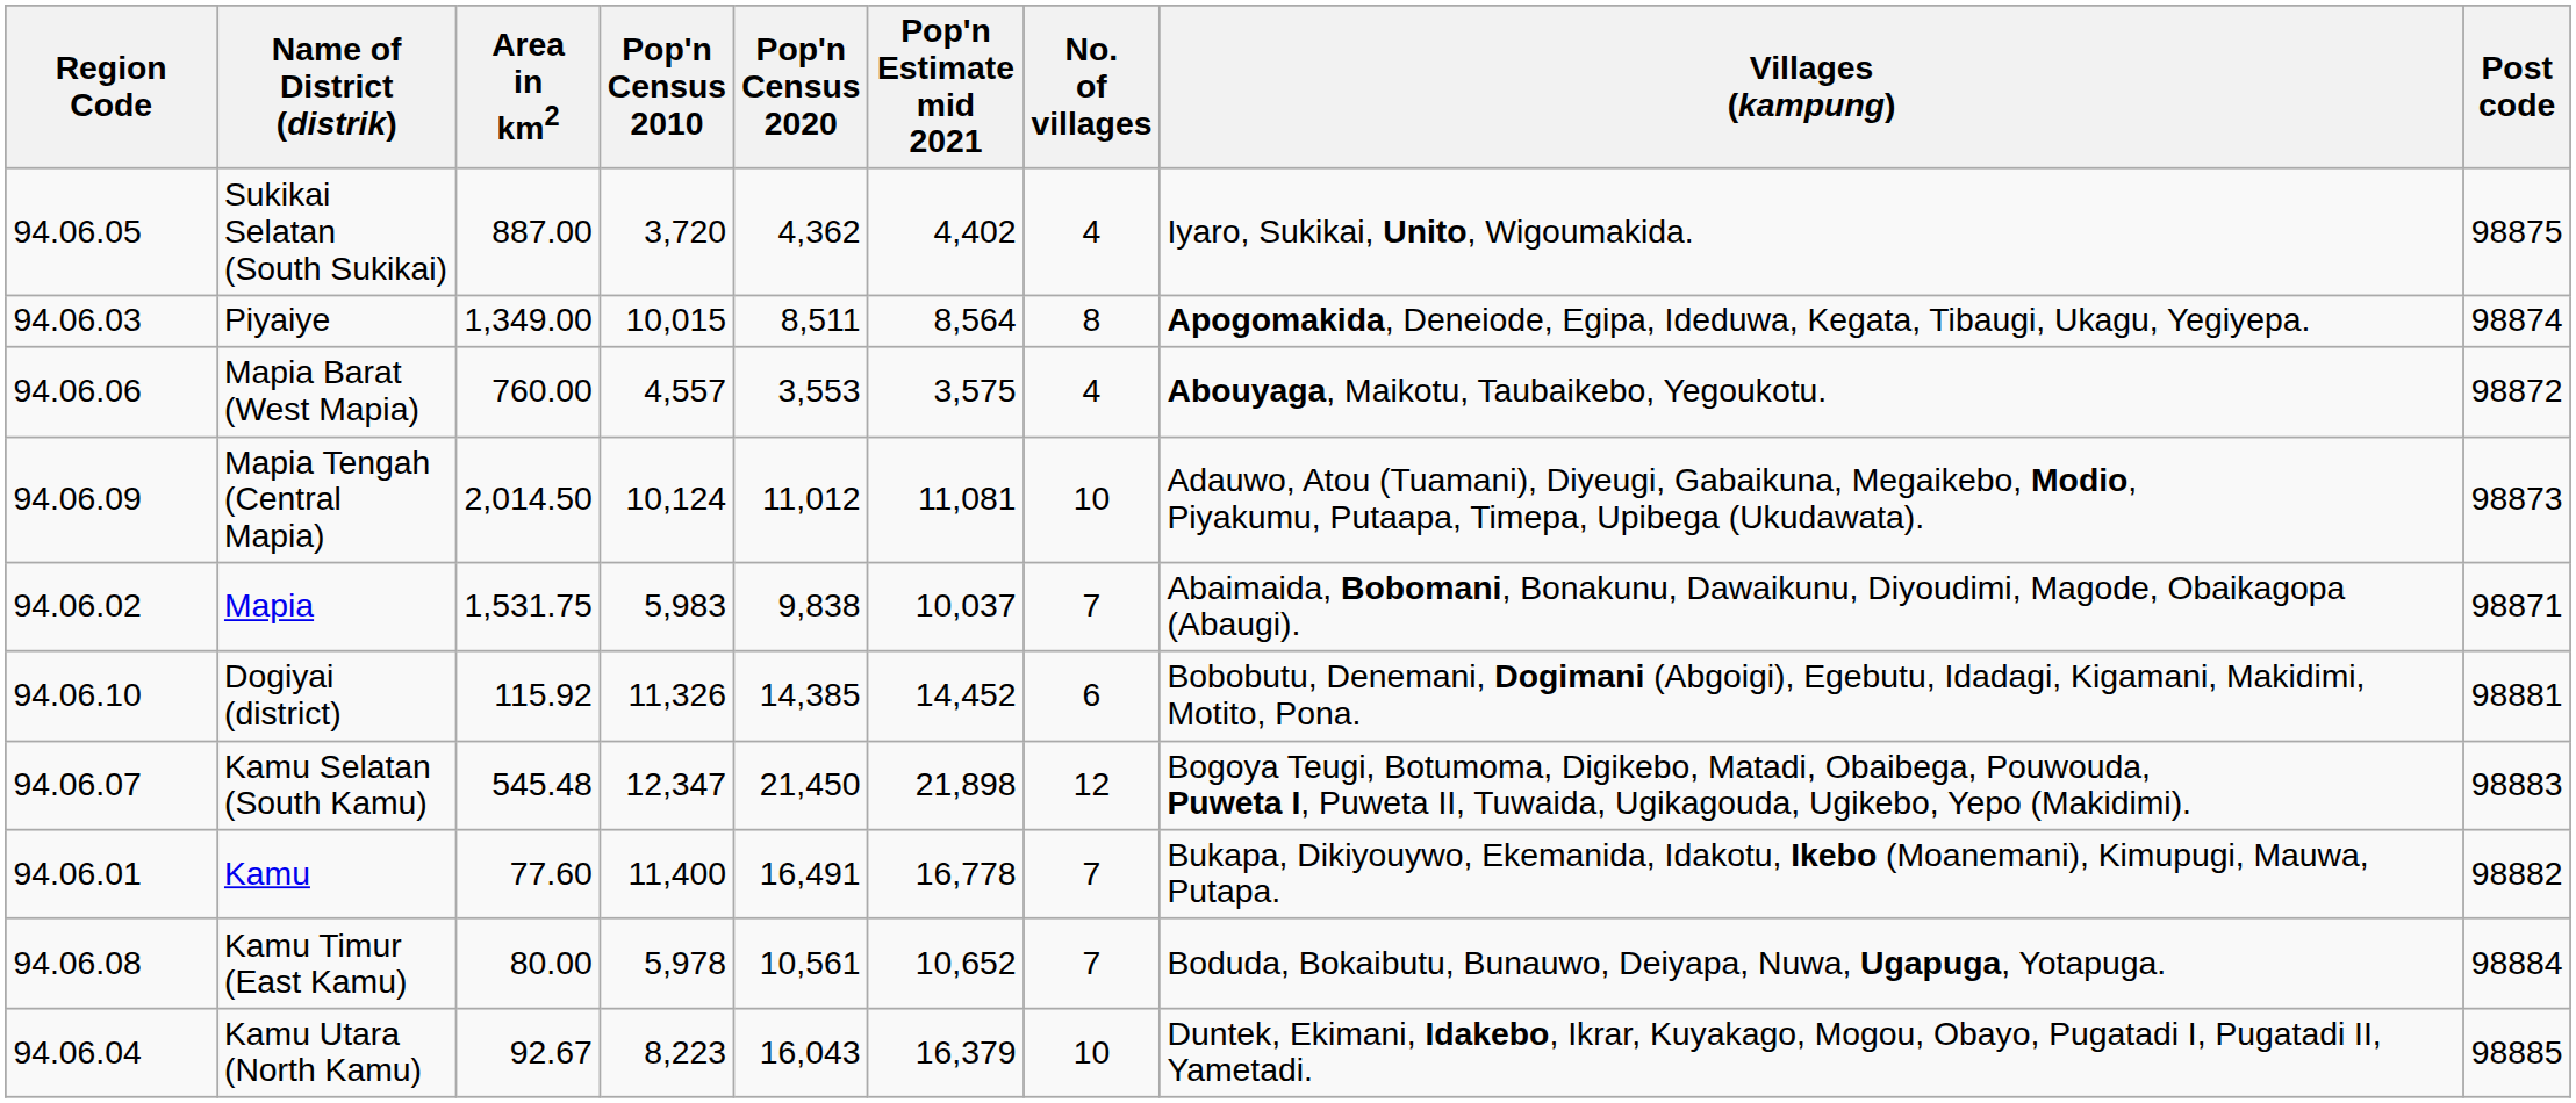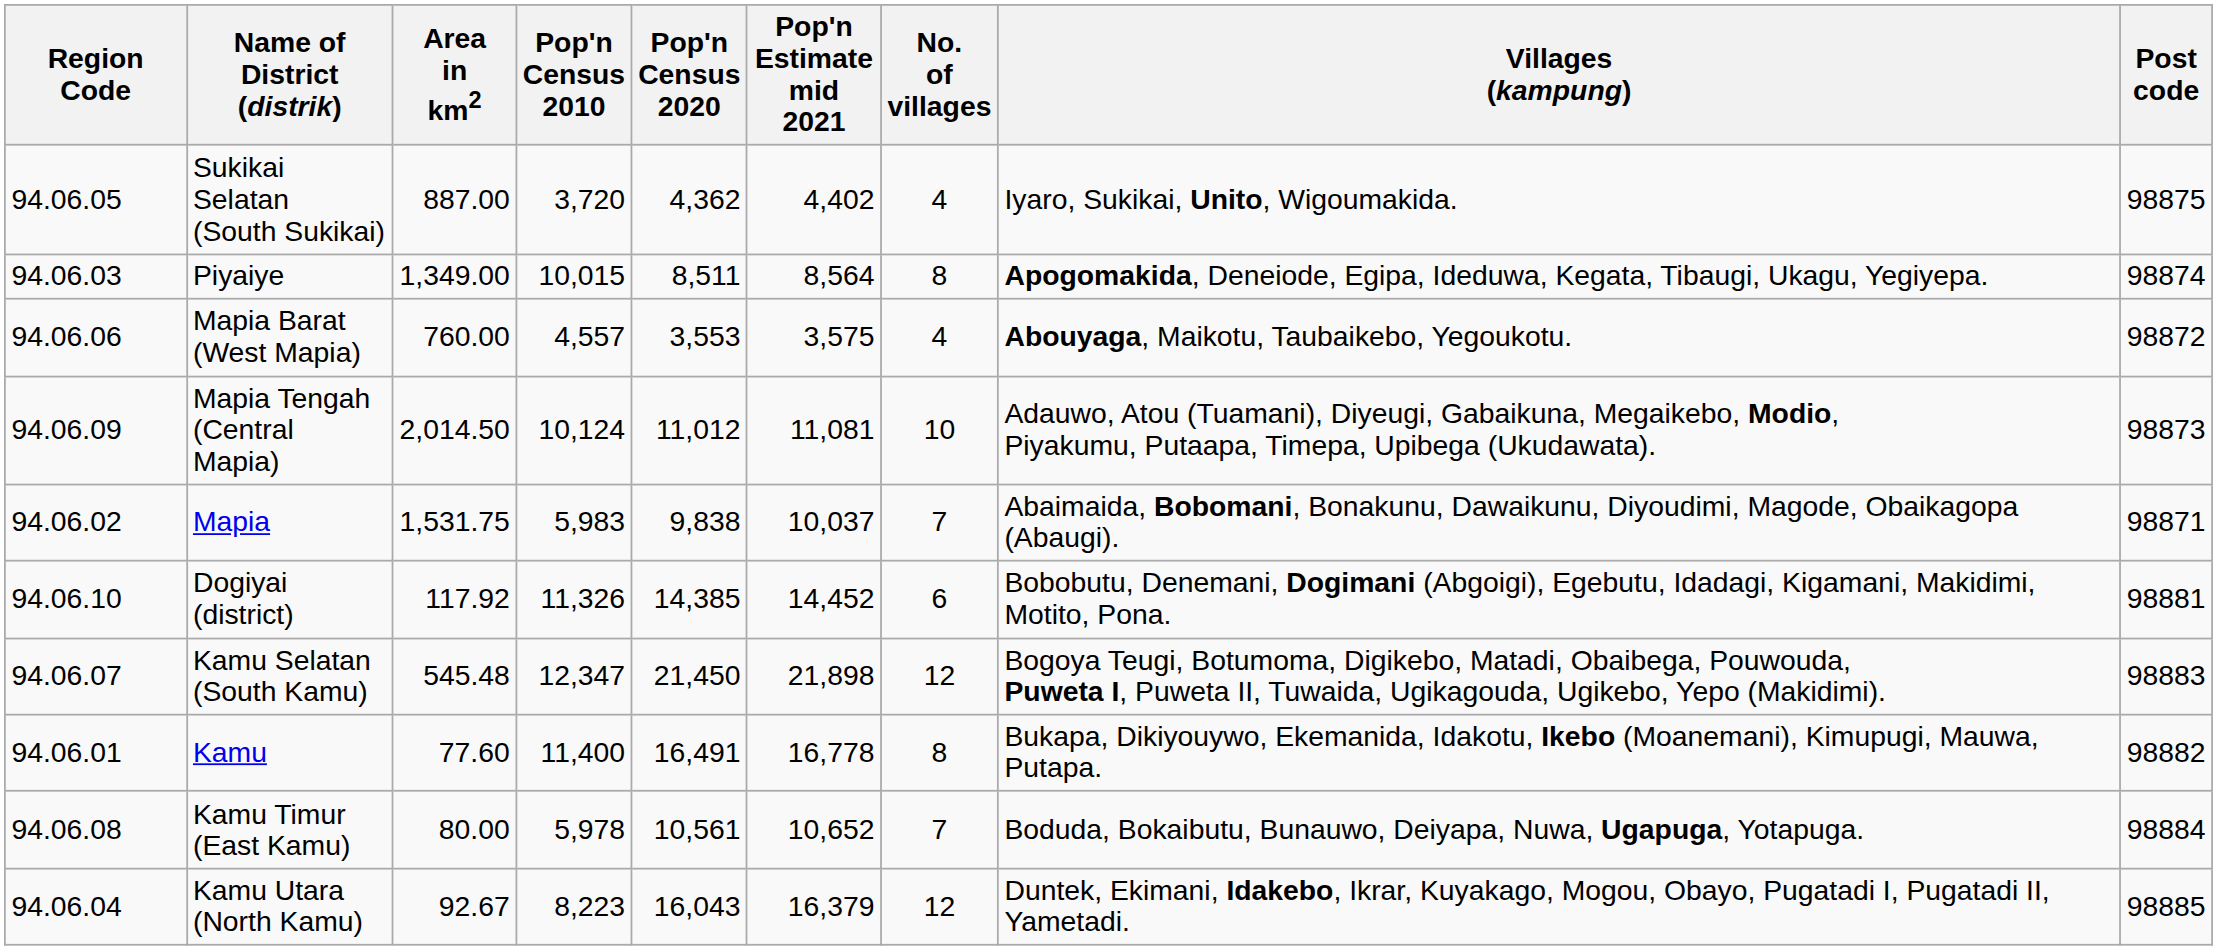Dogiyai (district) | Area in km2: 115.92 -> 117.92
Kamu | No. of villages: 7 -> 8
Kamu Utara (North Kamu) | No. of villages: 10 -> 12
